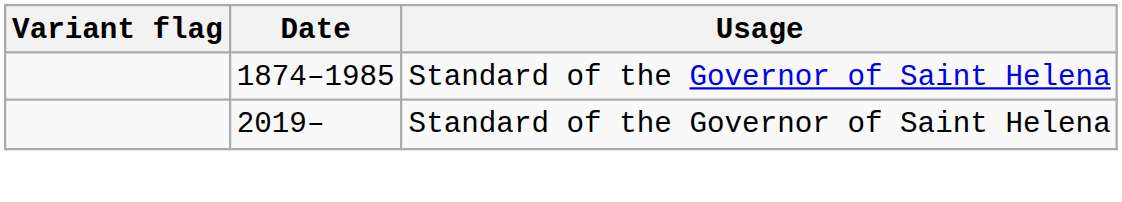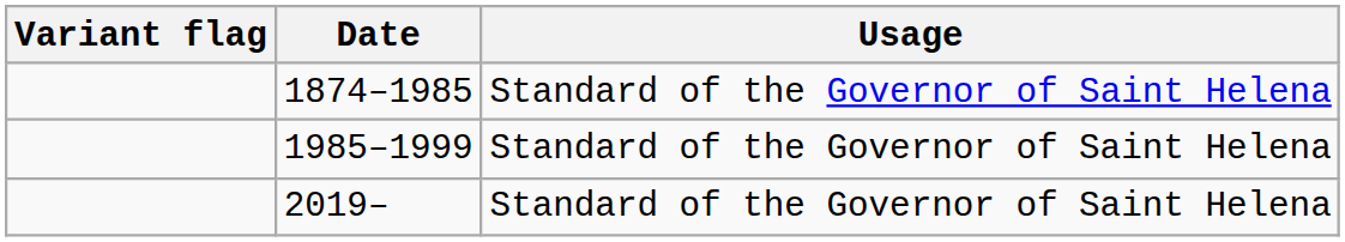+ row: 1985–1999 | Standard of the Governor of Saint Helena
